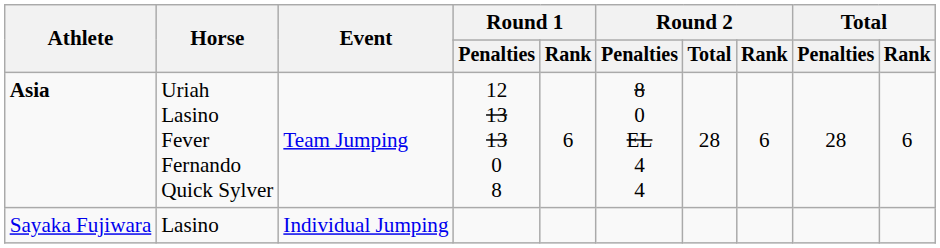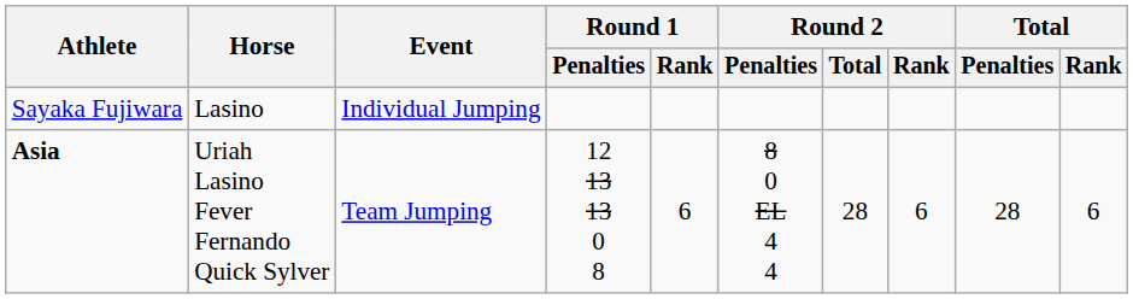rows swapped: Sayaka Fujiwara <-> Asia
